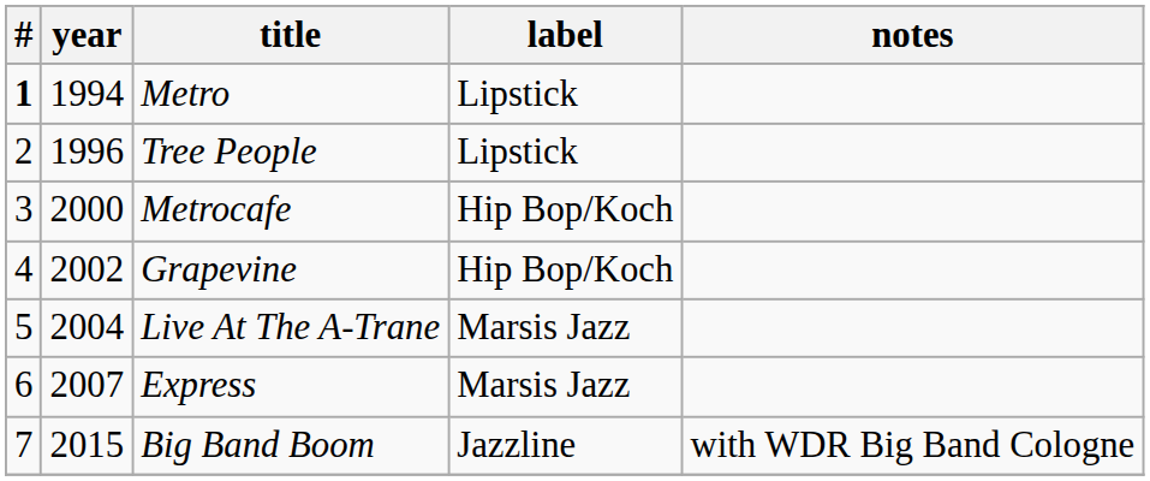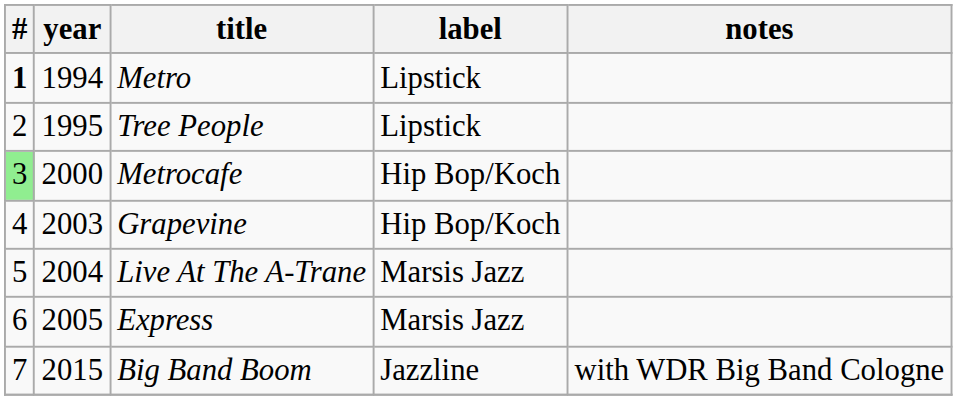Tree People | year: 1996 -> 1995
Metrocafe | #: no background -> lightgreen background
Grapevine | year: 2002 -> 2003
Express | year: 2007 -> 2005
